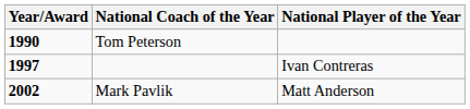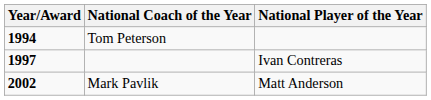Tom Peterson | Year/Award: 1990 -> 1994
